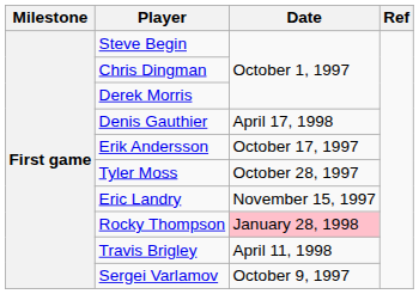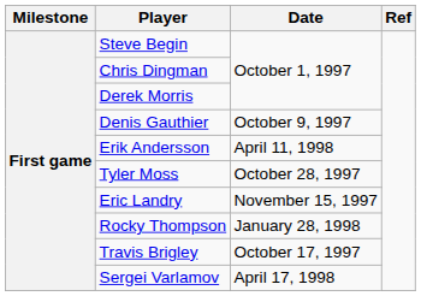Denis Gauthier | Date: April 17, 1998 -> October 9, 1997
Erik Andersson | Date: October 17, 1997 -> April 11, 1998
Rocky Thompson | Date: pink background -> no background
Travis Brigley | Date: April 11, 1998 -> October 17, 1997
Sergei Varlamov | Date: October 9, 1997 -> April 17, 1998
